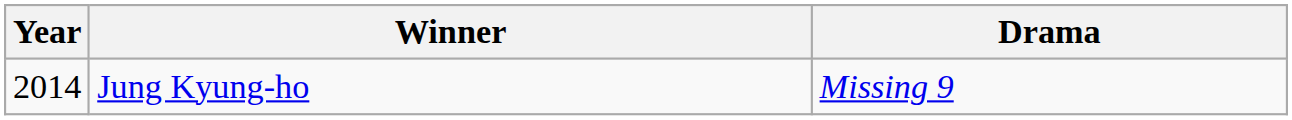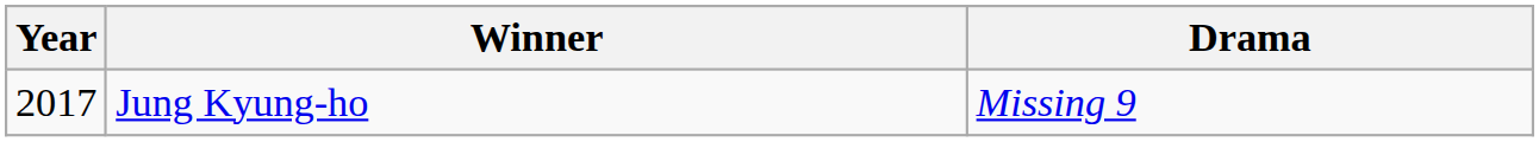Jung Kyung-ho | Year: 2014 -> 2017
